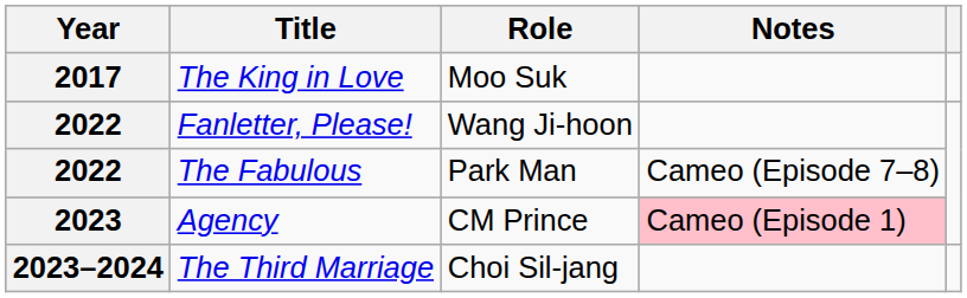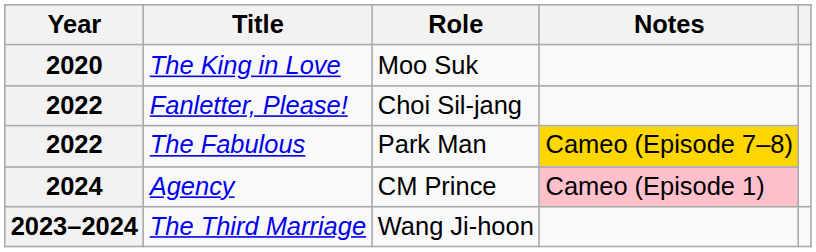The King in Love | Year: 2017 -> 2020
Fanletter, Please! | Role: Wang Ji-hoon -> Choi Sil-jang
The Fabulous | Notes: no background -> gold background
Agency | Year: 2023 -> 2024
The Third Marriage | Role: Choi Sil-jang -> Wang Ji-hoon
